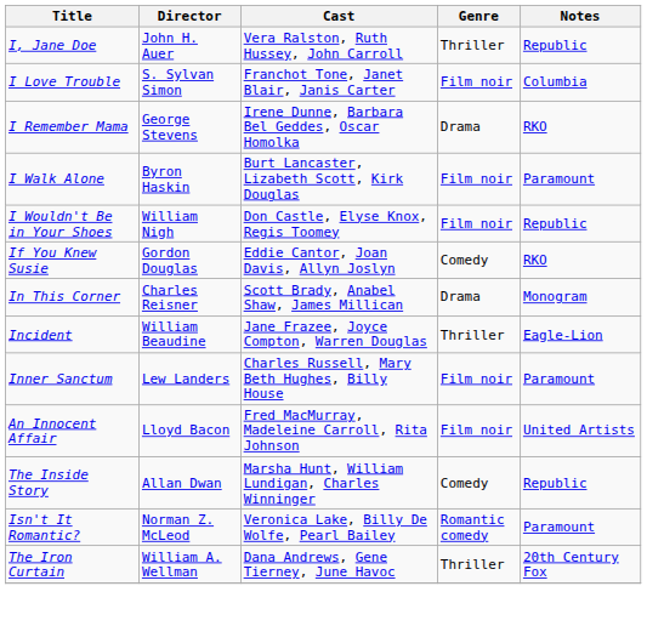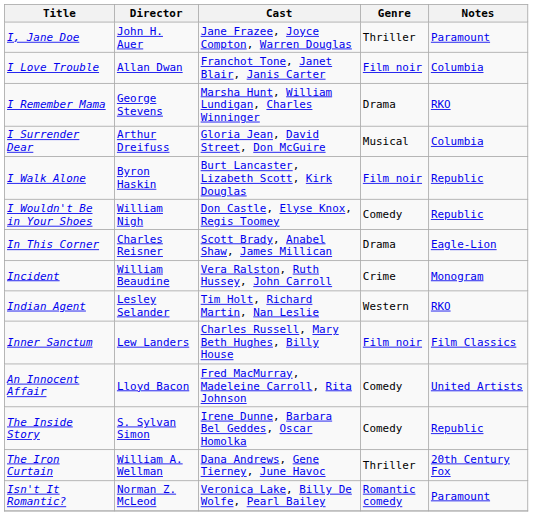I, Jane Doe | Cast: Vera Ralston, Ruth Hussey, John Carroll -> Jane Frazee, Joyce Compton, Warren Douglas
I, Jane Doe | Notes: Republic -> Paramount
I Love Trouble | Director: S. Sylvan Simon -> Allan Dwan
I Remember Mama | Cast: Irene Dunne, Barbara Bel Geddes, Oscar Homolka -> Marsha Hunt, William Lundigan, Charles Winninger
+ row: I Surrender Dear | Arthur Dreifuss | Gloria Jean, David Street, Don McGuire | Musical | Columbia
I Walk Alone | Notes: Paramount -> Republic
I Wouldn't Be in Your Shoes | Genre: Film noir -> Comedy
- row: If You Knew Susie | Gordon Douglas | Eddie Cantor, Joan Davis, Allyn Joslyn | Comedy | RKO
In This Corner | Notes: Monogram -> Eagle-Lion
Incident | Cast: Jane Frazee, Joyce Compton, Warren Douglas -> Vera Ralston, Ruth Hussey, John Carroll
Incident | Genre: Thriller -> Crime
Incident | Notes: Eagle-Lion -> Monogram
+ row: Indian Agent | Lesley Selander | Tim Holt, Richard Martin, Nan Leslie | Western | RKO
Inner Sanctum | Notes: Paramount -> Film Classics
An Innocent Affair | Genre: Film noir -> Comedy
The Inside Story | Director: Allan Dwan -> S. Sylvan Simon
The Inside Story | Cast: Marsha Hunt, William Lundigan, Charles Winninger -> Irene Dunne, Barbara Bel Geddes, Oscar Homolka
rows swapped: The Iron Curtain <-> Isn't It Romantic?
